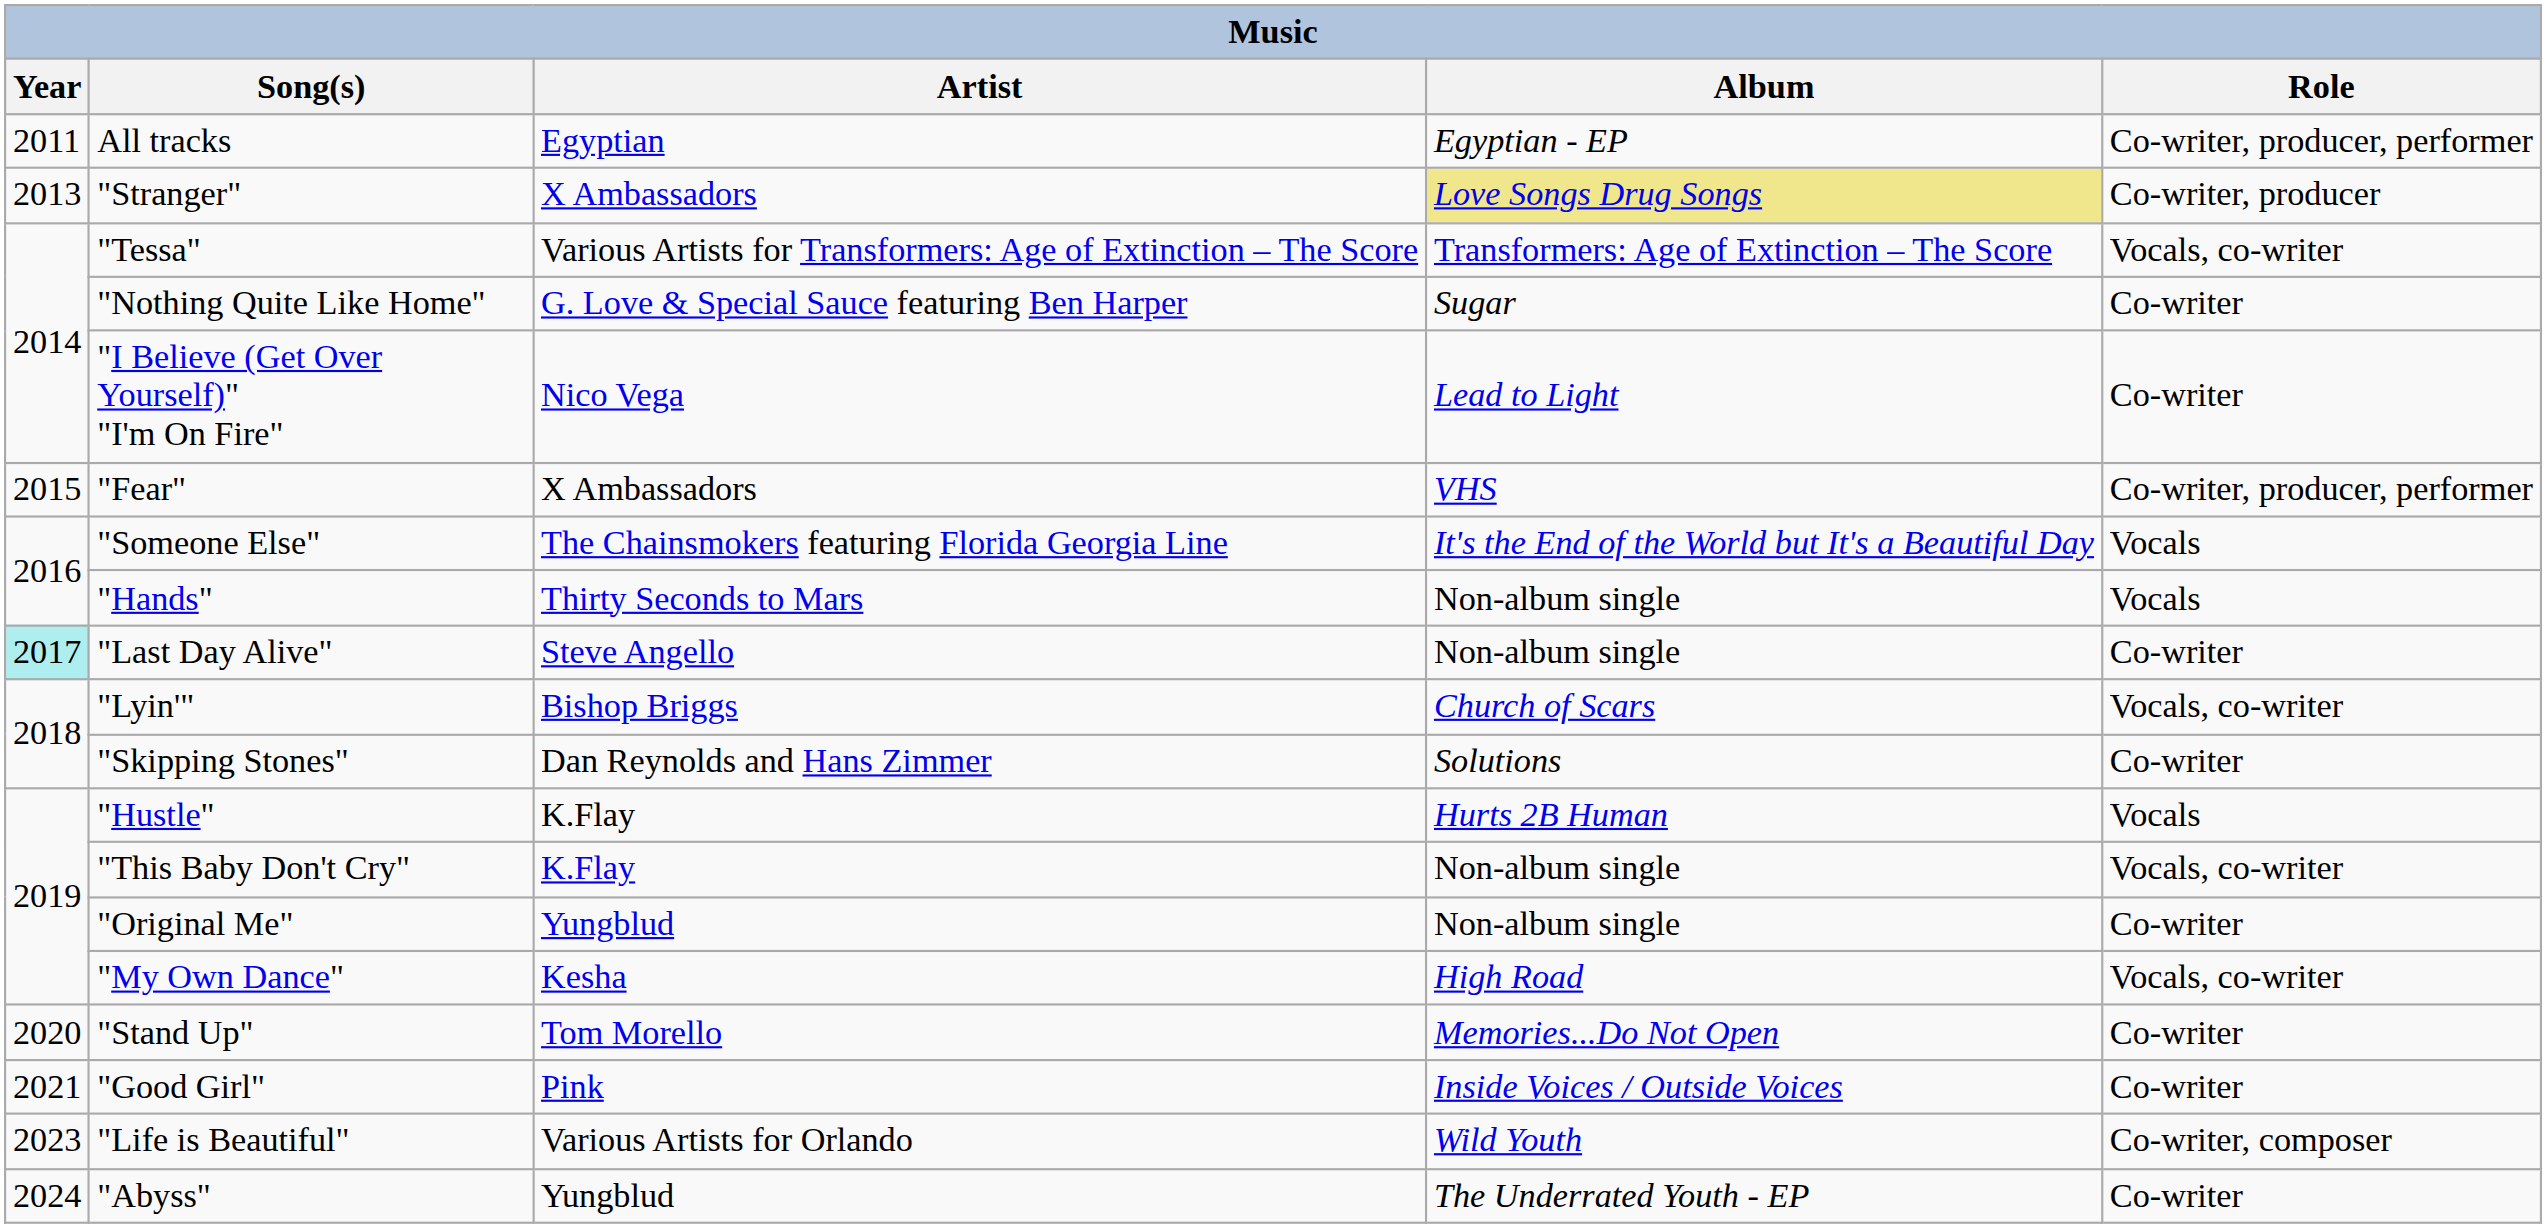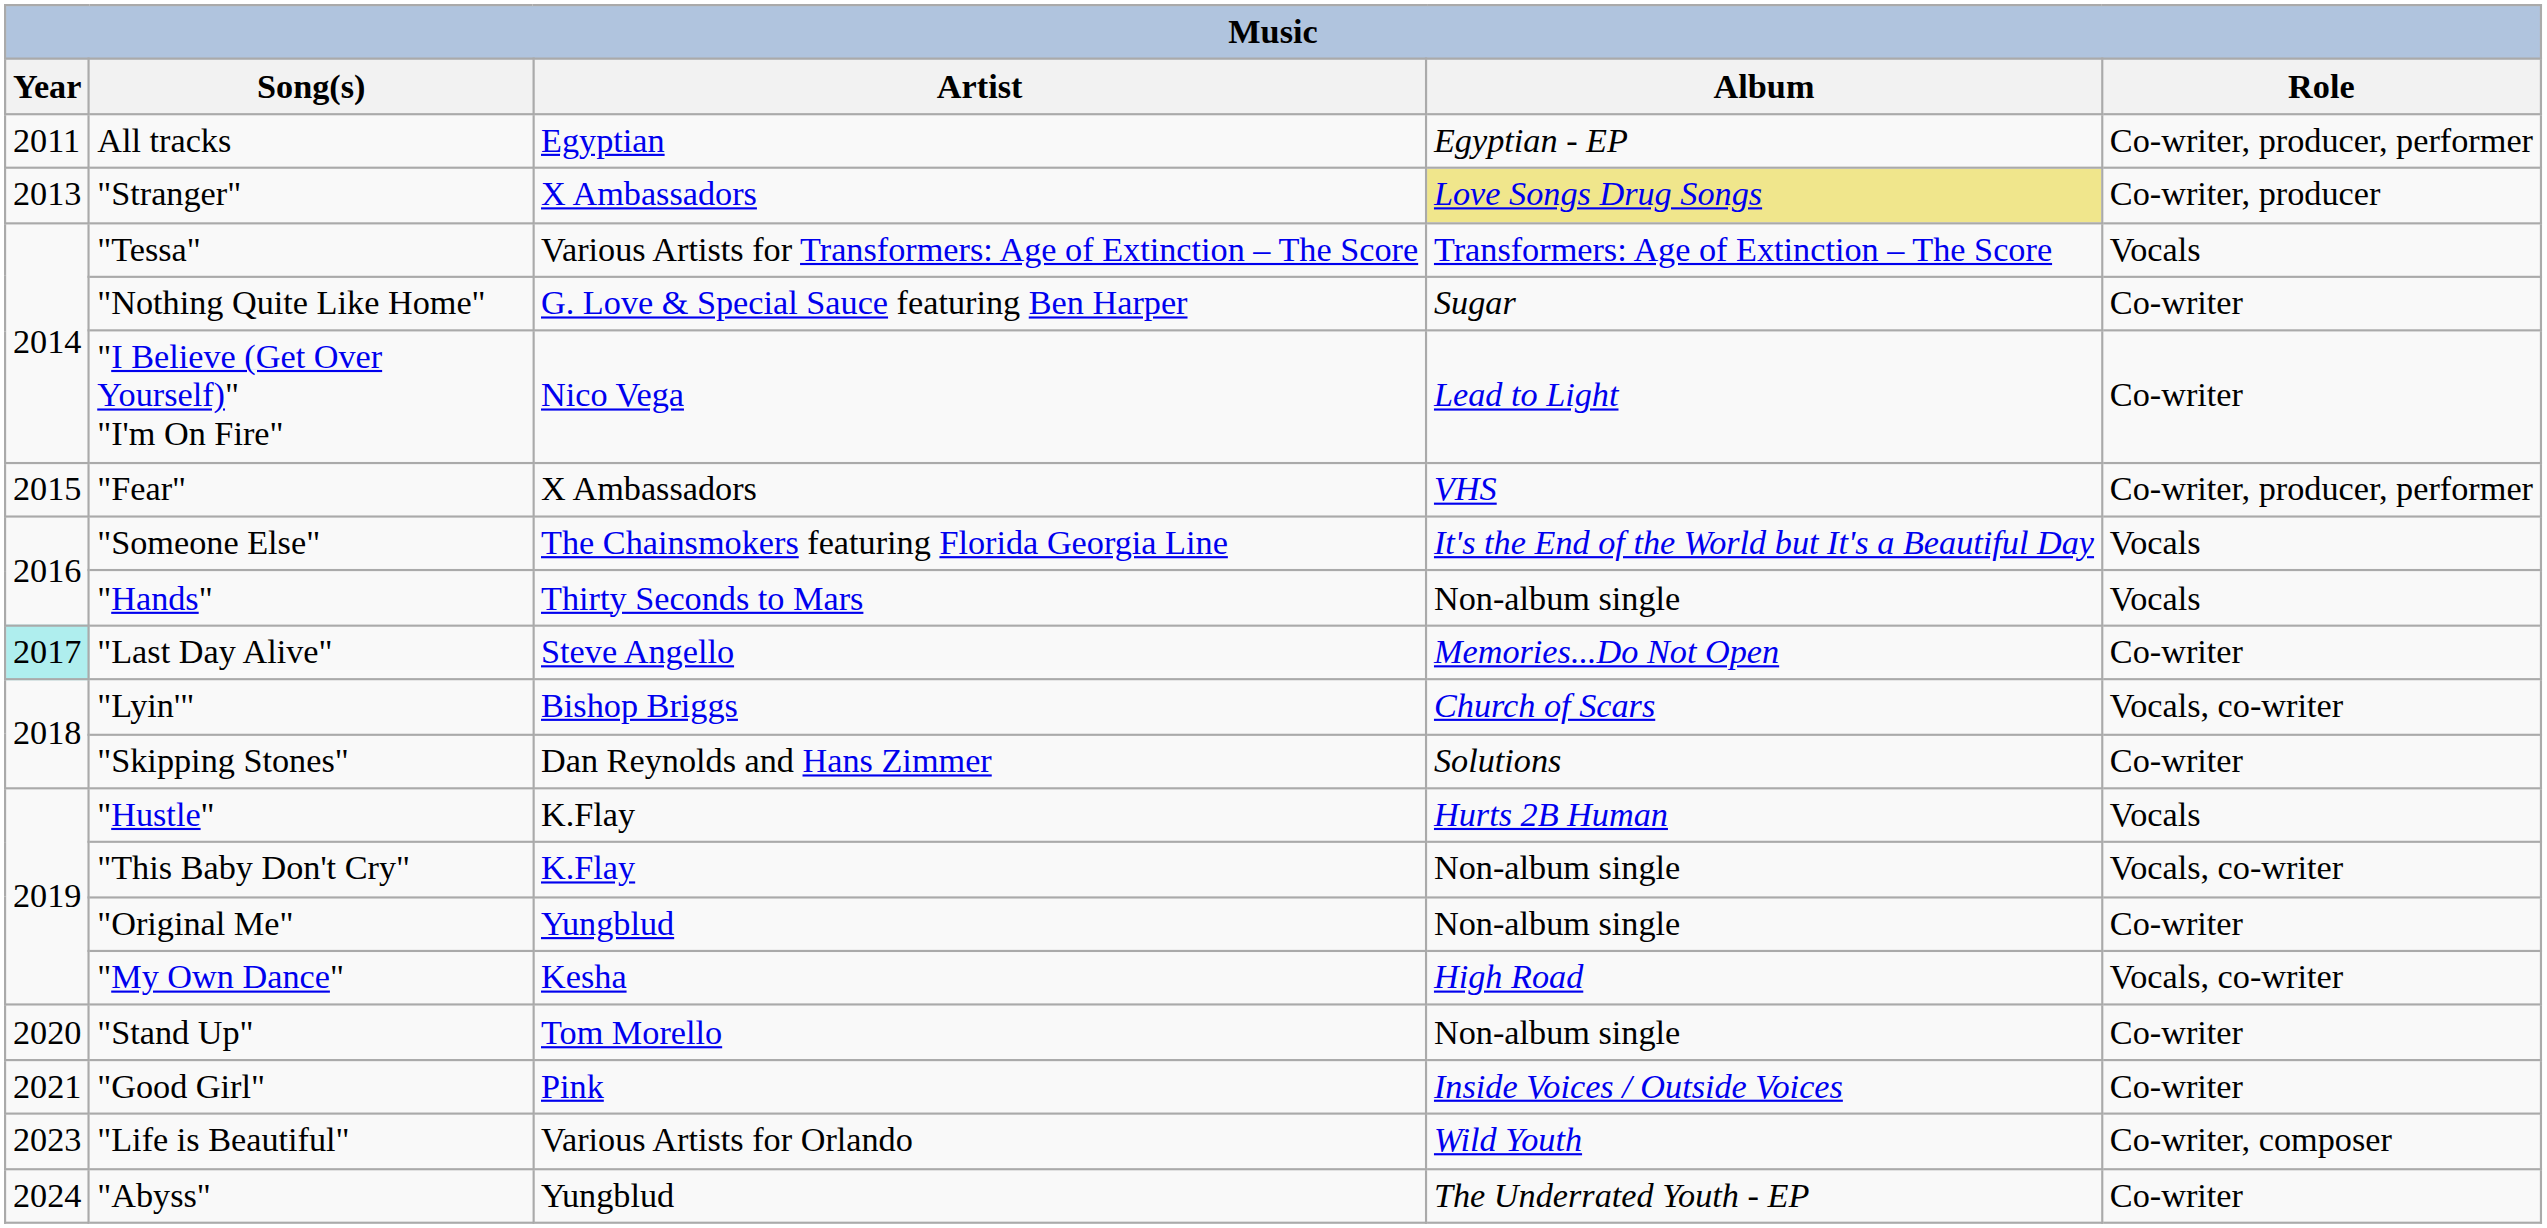"Tessa" | Role: Vocals, co-writer -> Vocals
"Last Day Alive" | Album: Non-album single -> Memories...Do Not Open
"Stand Up" | Album: Memories...Do Not Open -> Non-album single
